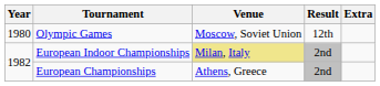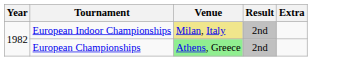- row: 1980 | Olympic Games | Moscow, Soviet Union | 12th
European Championships | Venue: no background -> lightgreen background
